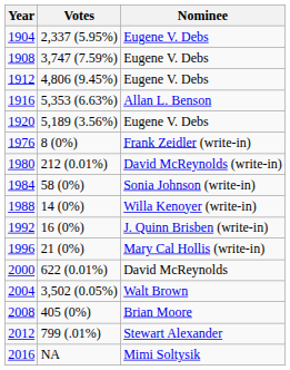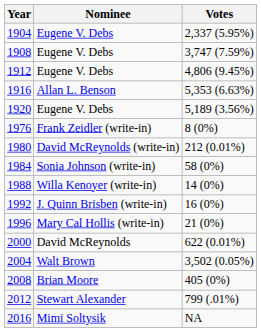columns swapped: Nominee <-> Votes
